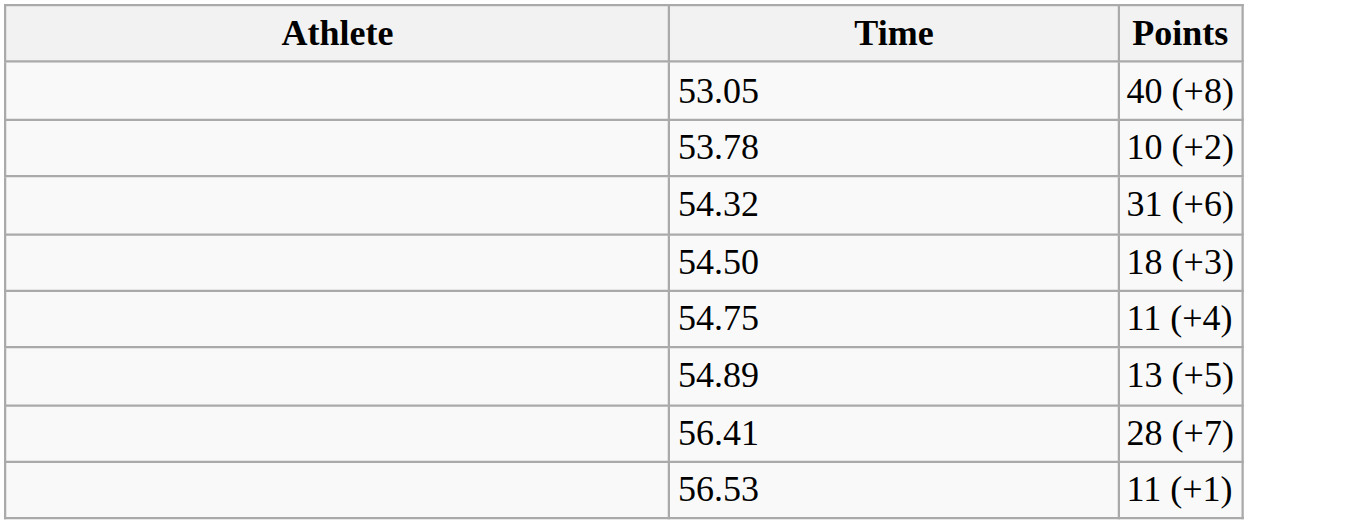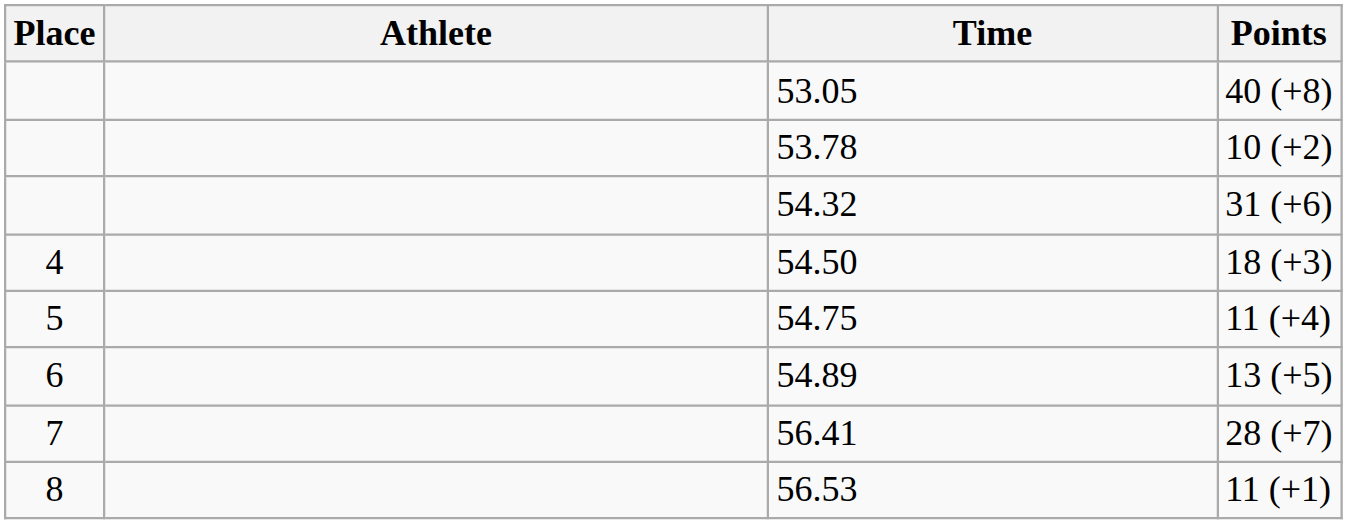+ column: Place | 4 | 5 | 6 | 7 | 8
